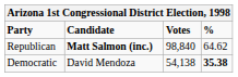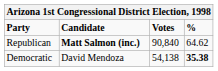Republican | Votes: 98,840 -> 90,840
